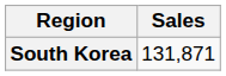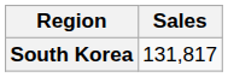South Korea | Sales: 131,871 -> 131,817
